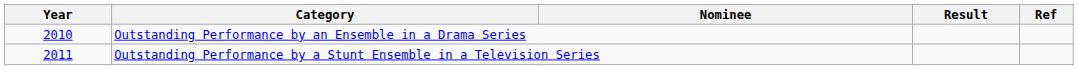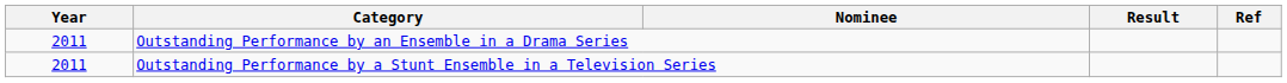Outstanding Performance by an Ensemble in a Drama Series | Year: 2010 -> 2011
